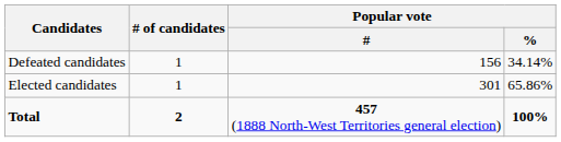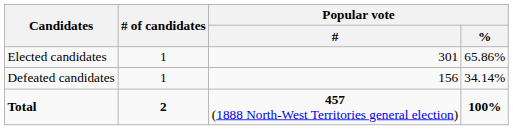rows swapped: Elected candidates <-> Defeated candidates
